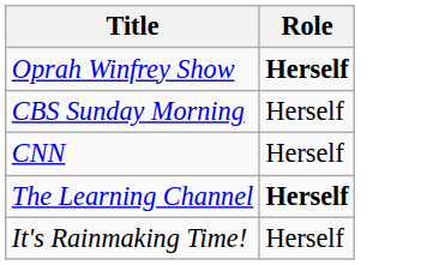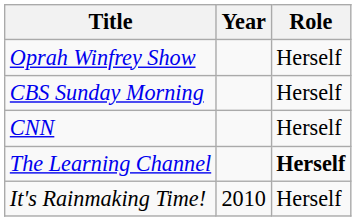+ column: Year | 2010
Oprah Winfrey Show | Role: bold -> normal
